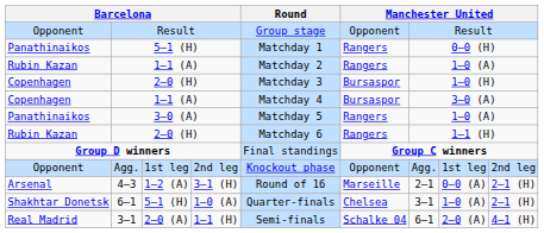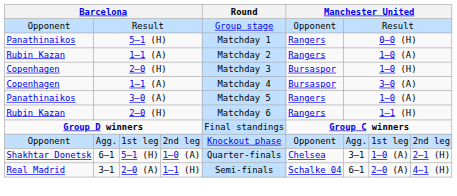- row: Arsenal | 4–3 | 1–2 (A) | 3–1 (H) | Round of 16 | Marseille | 2–1 | 0–0 (A) | 2–1 (H)
